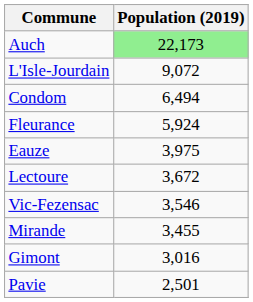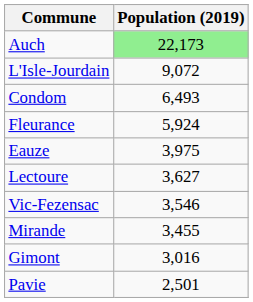Condom | Population (2019): 6,494 -> 6,493
Lectoure | Population (2019): 3,672 -> 3,627
